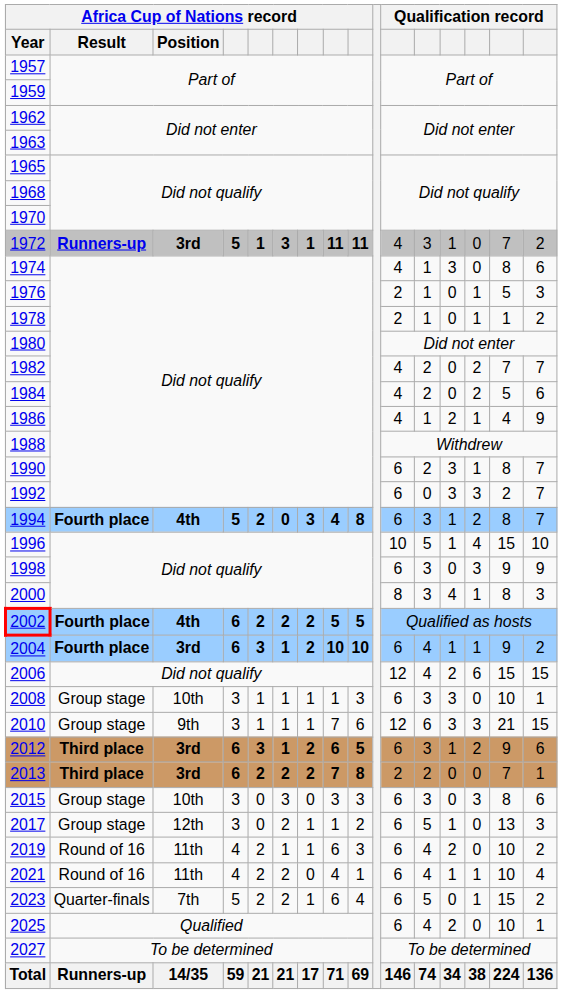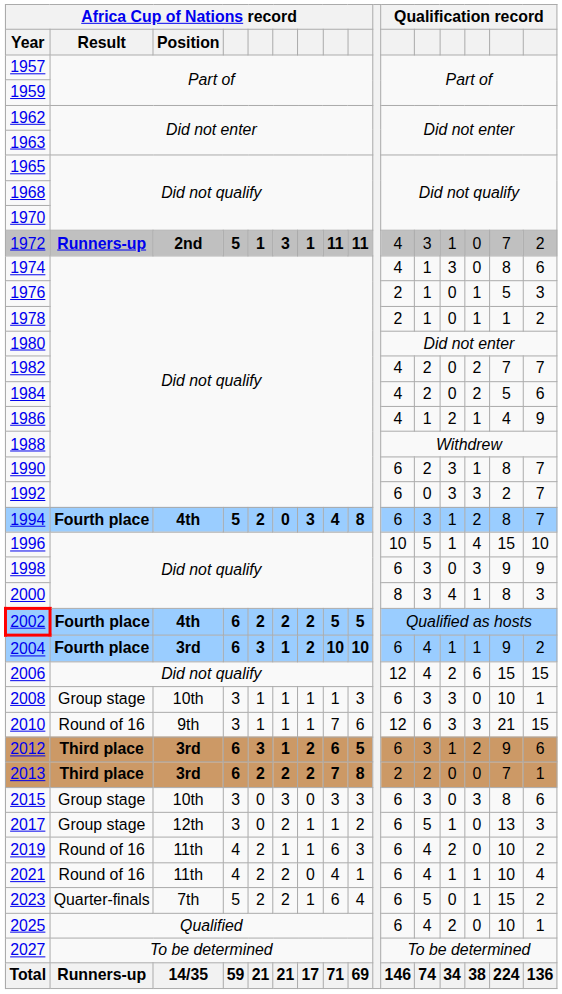1972 | Africa Cup of Nations record / Position: 3rd -> 2nd
2010 | Africa Cup of Nations record / Result: Group stage -> Round of 16
